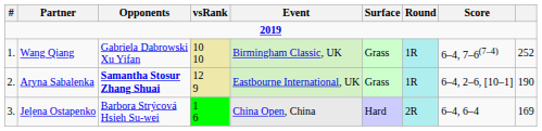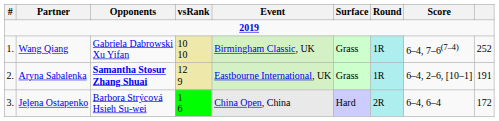Aryna Sabalenka | column 9: 190 -> 191
Jeļena Ostapenko | column 9: 169 -> 172
